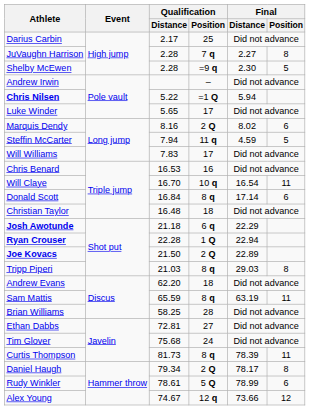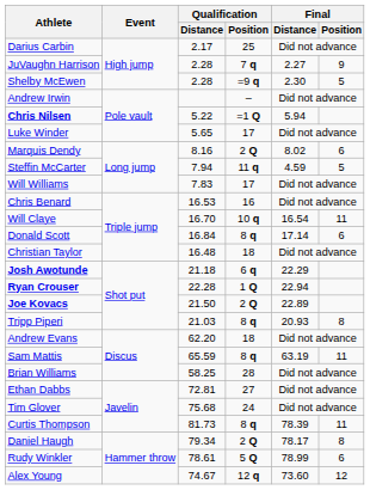JuVaughn Harrison | Final / Position: 8 -> 9
Tripp Piperi | Final / Distance: 29.03 -> 20.93
Alex Young | Final / Distance: 73.66 -> 73.60
